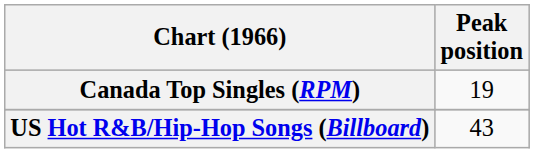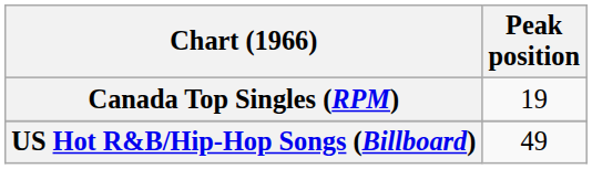US Hot R&B/Hip-Hop Songs (Billboard) | Peak position: 43 -> 49
